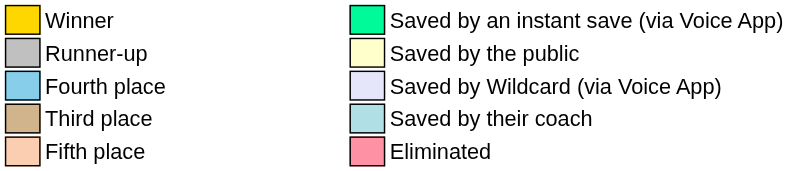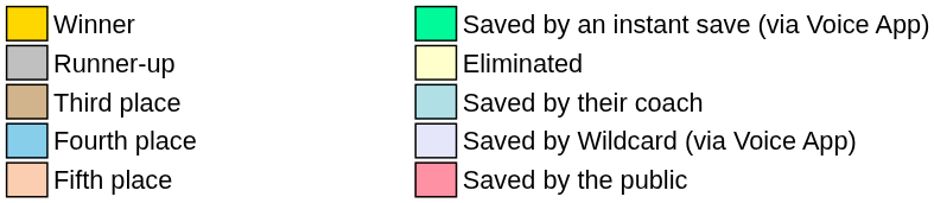Runner-up | column 9: Saved by the public -> Eliminated
rows swapped: Third place <-> Fourth place
Fifth place | column 9: Eliminated -> Saved by the public
